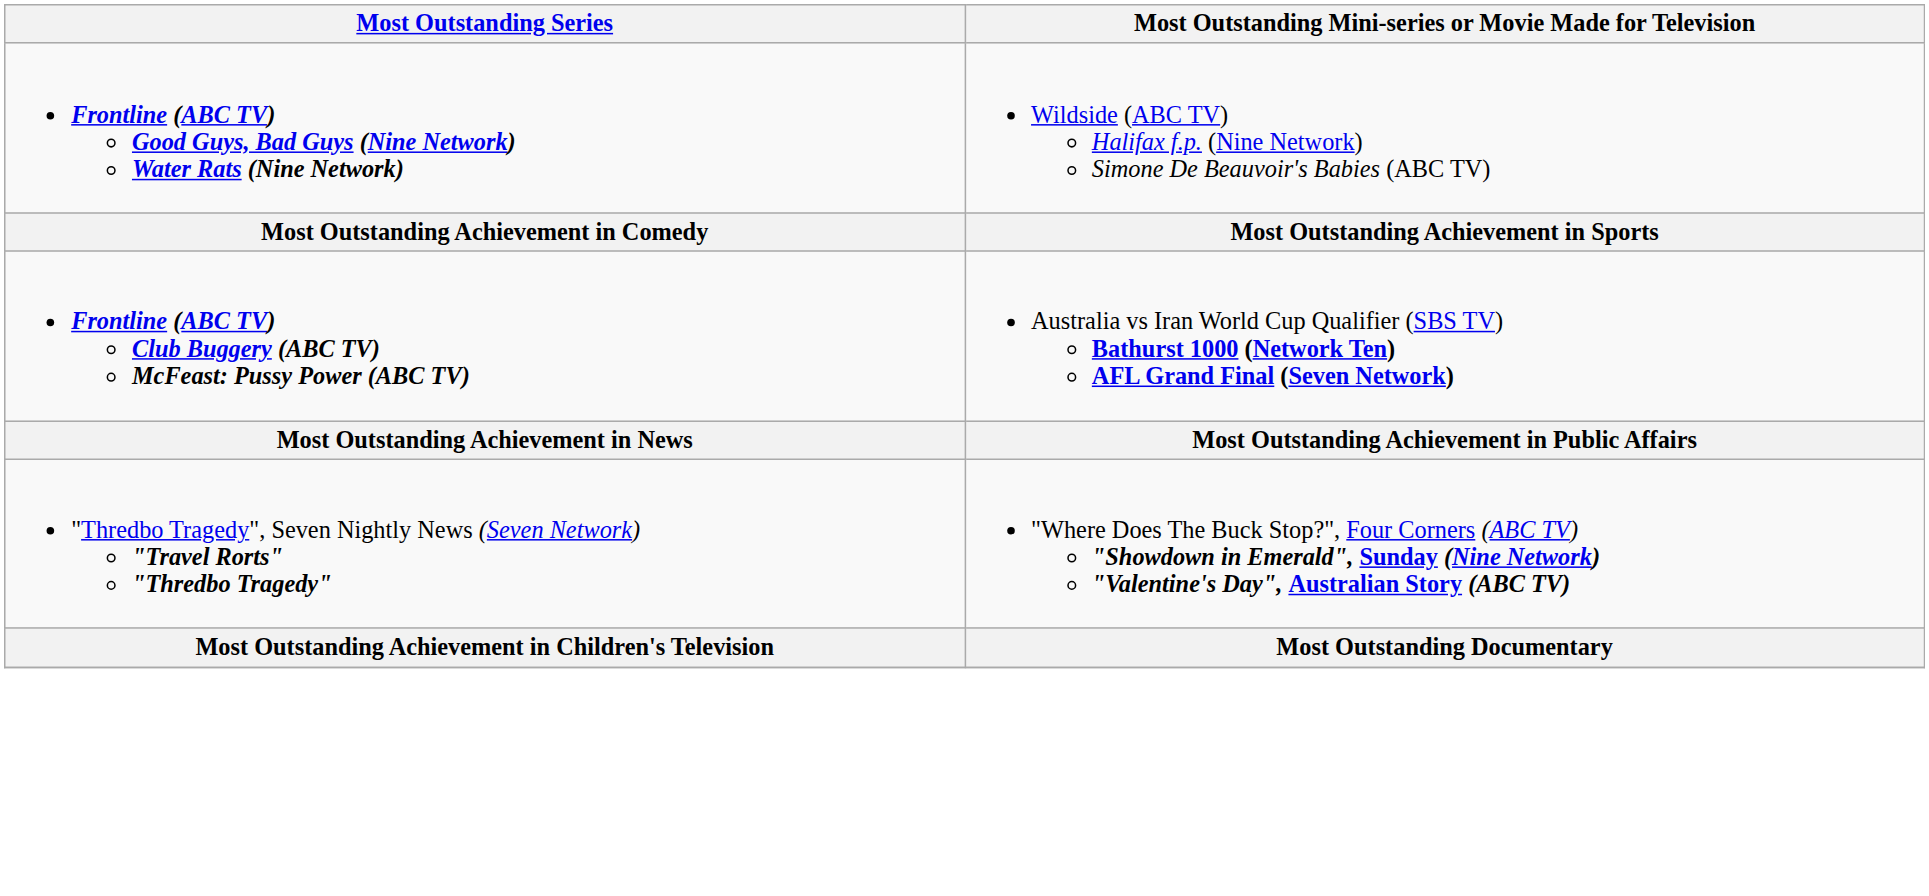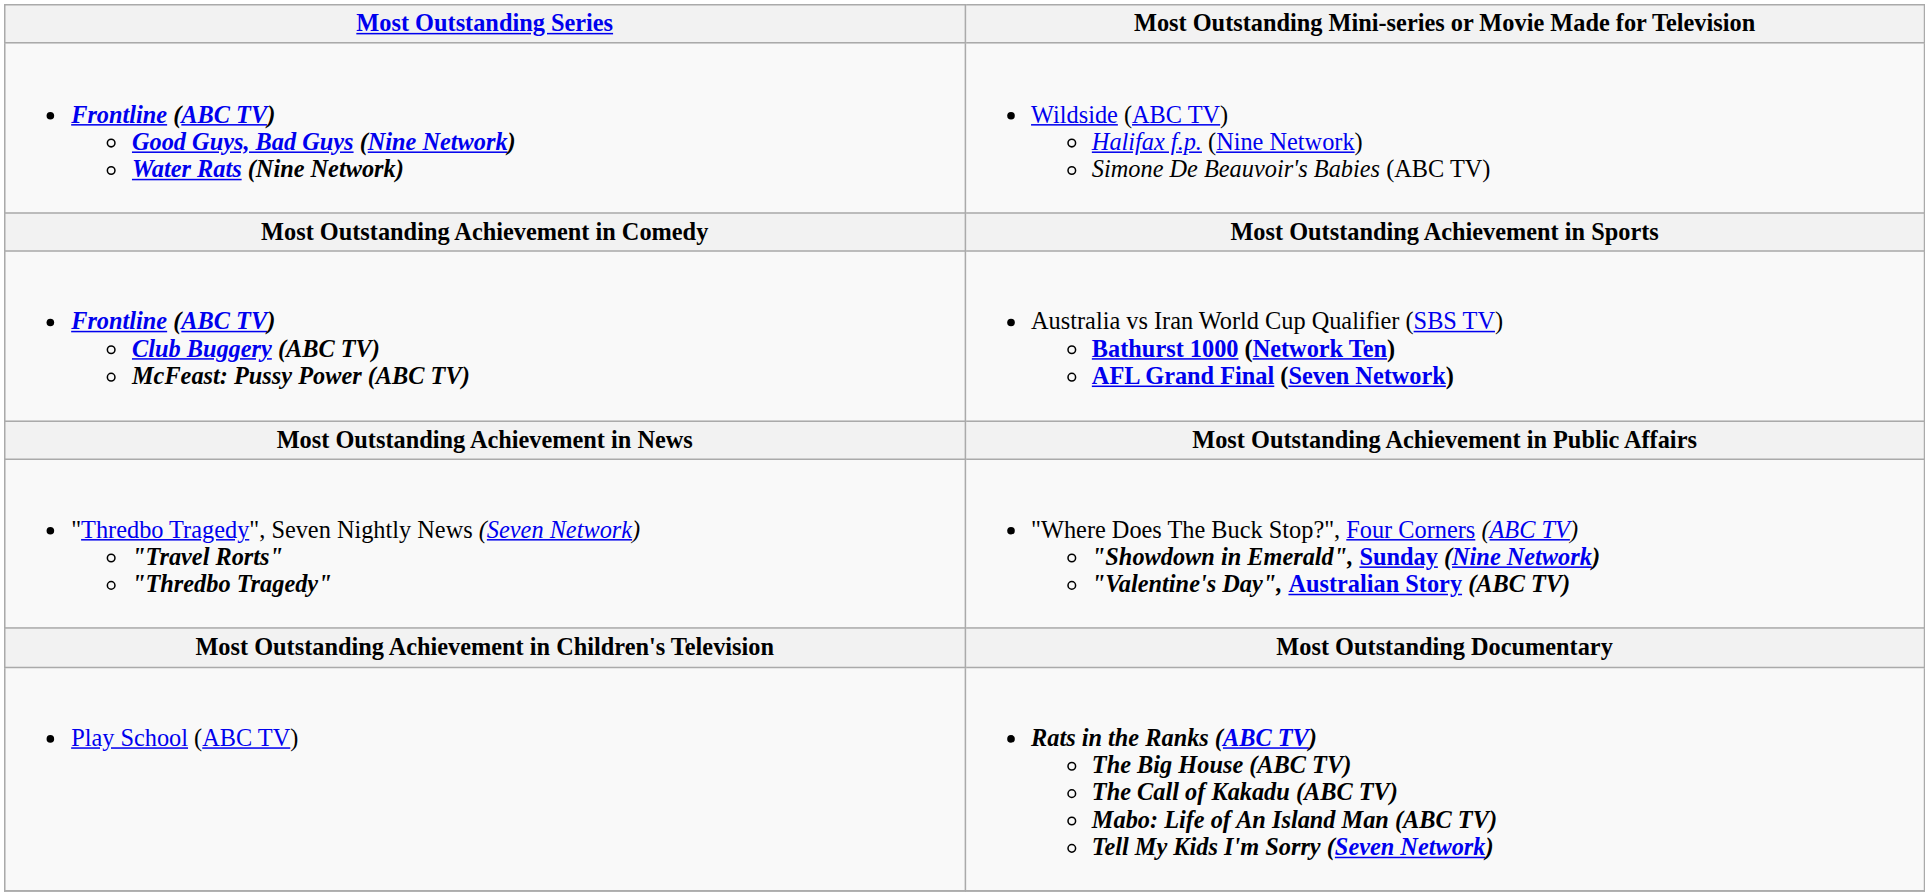+ row: Play School (ABC TV) | Rats in the Ranks (ABC TV) The Big House (ABC TV) The Call of Kakadu (ABC TV) Mabo: Life of An Island Man (ABC TV) Tell My Kids I'm Sorry (Seven Network)
